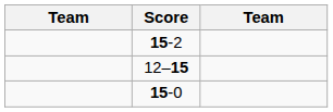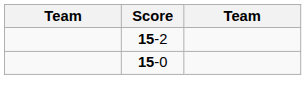- row: 12–15
